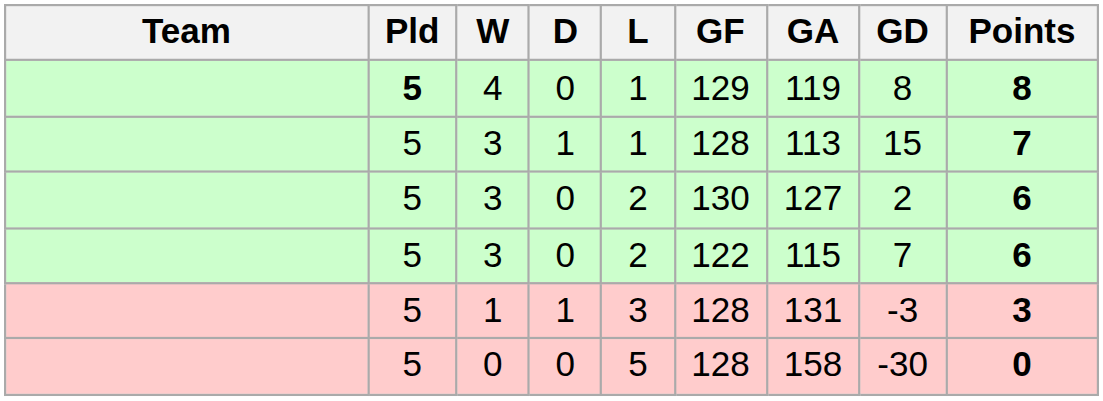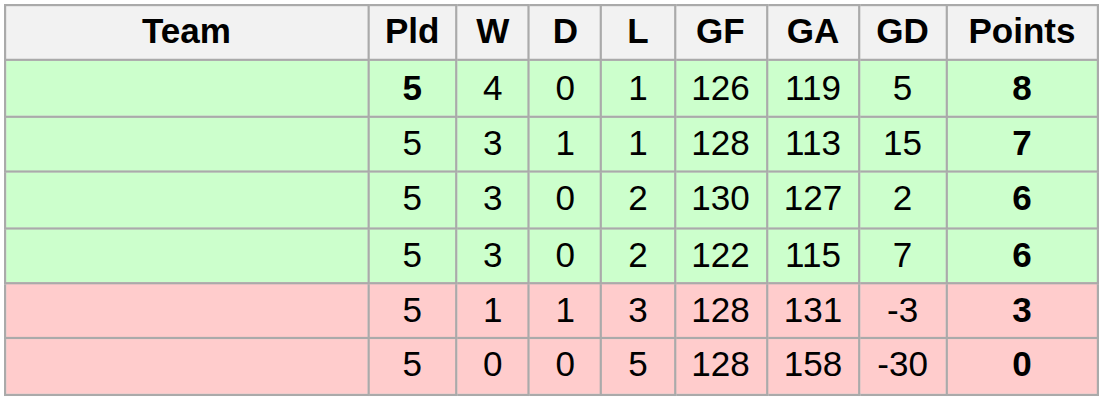4 | GF: 129 -> 126
4 | GD: 8 -> 5
